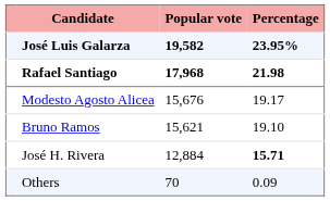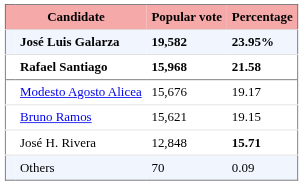Rafael Santiago | Popular vote: 17,968 -> 15,968
Rafael Santiago | Percentage: 21.98 -> 21.58
Bruno Ramos | Percentage: 19.10 -> 19.15
José H. Rivera | Popular vote: 12,884 -> 12,848
